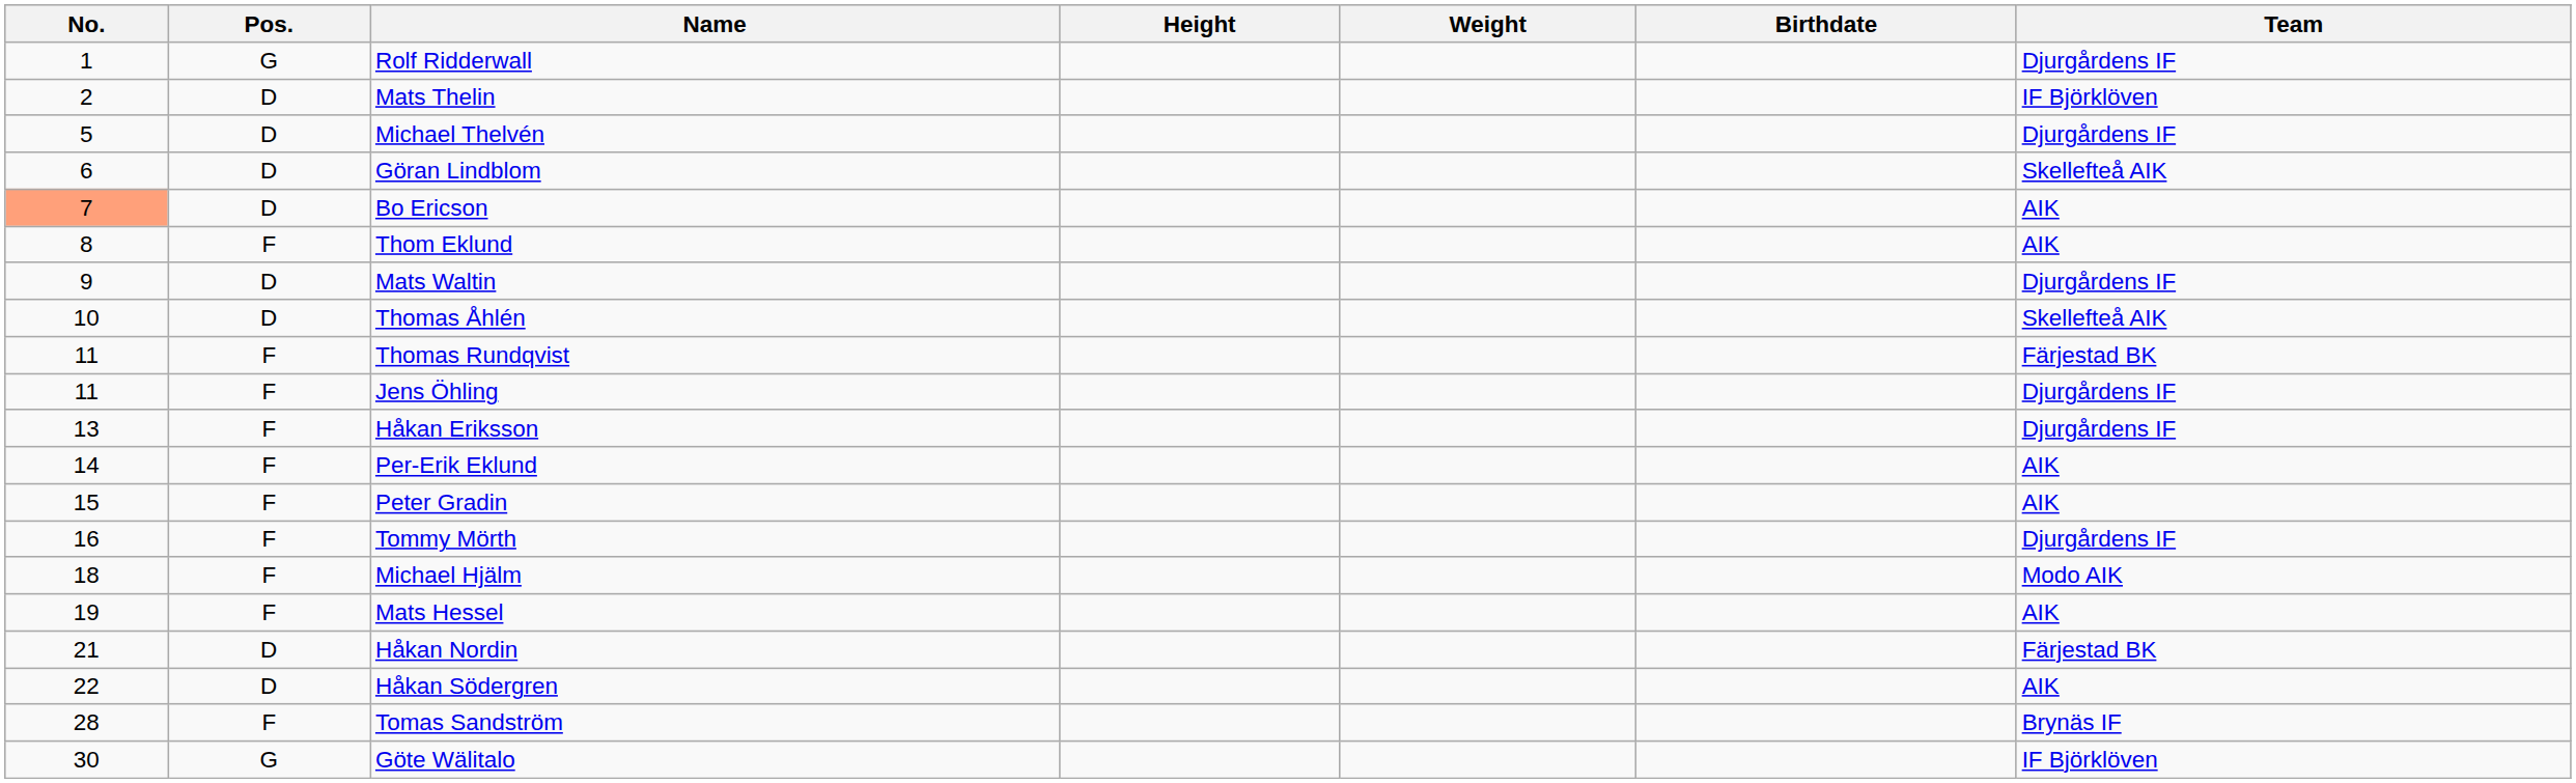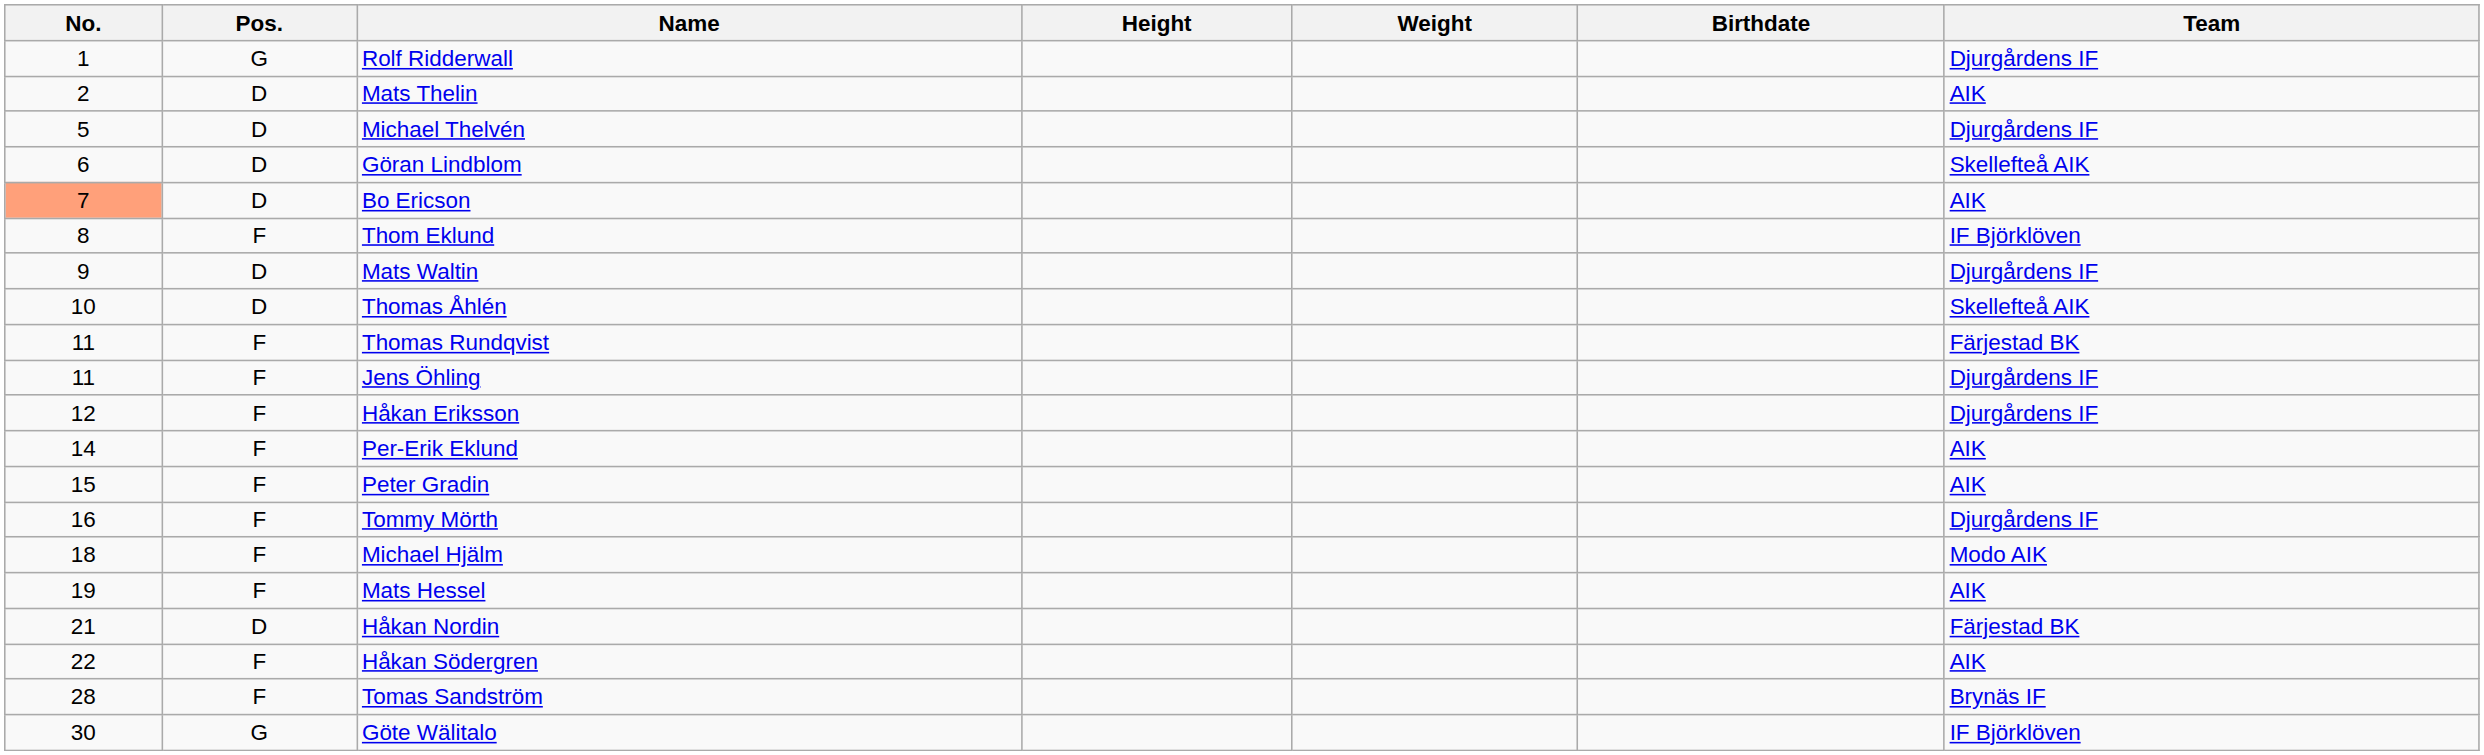Mats Thelin | Team: IF Björklöven -> AIK
Thom Eklund | Team: AIK -> IF Björklöven
Håkan Eriksson | No.: 13 -> 12
Håkan Södergren | Pos.: D -> F
